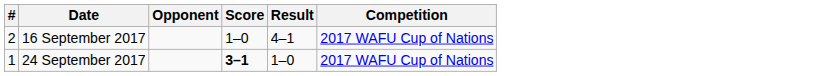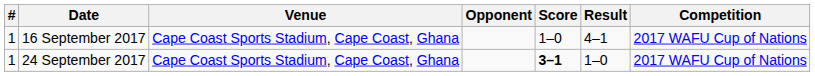+ column: Venue | Cape Coast Sports Stadium, Cape Coast, Ghana | Cape Coast Sports Stadium, Cape Coast, Ghana
16 September 2017 | #: 2 -> 1
